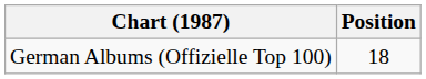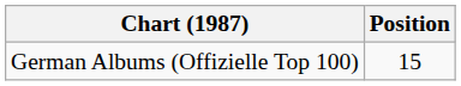German Albums (Offizielle Top 100) | Position: 18 -> 15
